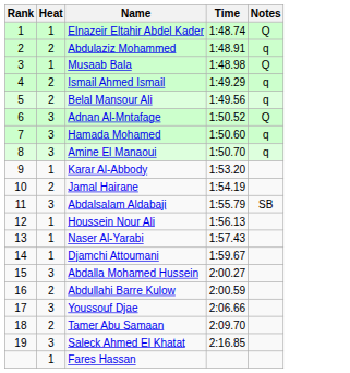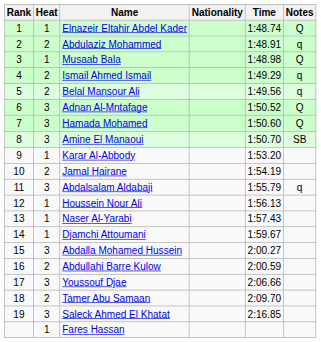+ column: Nationality
Hamada Mohamed | Notes: q -> Q
Amine El Manaoui | Notes: q -> SB
Abdalsalam Aldabaji | Notes: SB -> q
